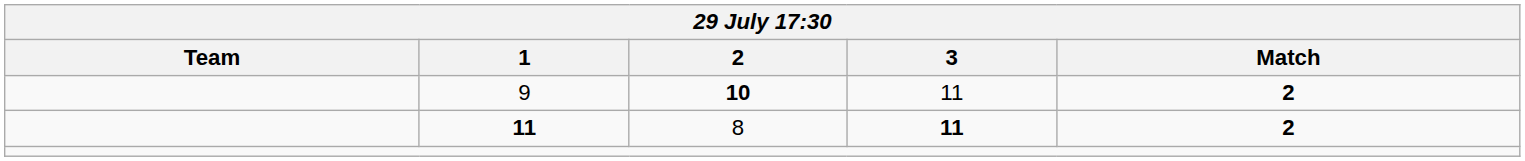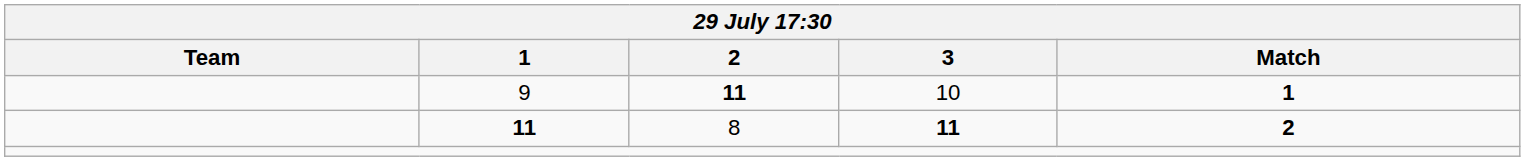9 | 2: 10 -> 11
9 | 3: 11 -> 10
9 | Match: 2 -> 1
